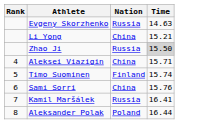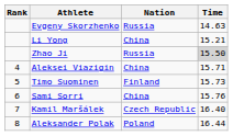Timo Suominen | Time: 15.74 -> 15.73
Kamil Maršálek | Nation: Russia -> Czech Republic
Kamil Maršálek | Time: 16.41 -> 16.40
